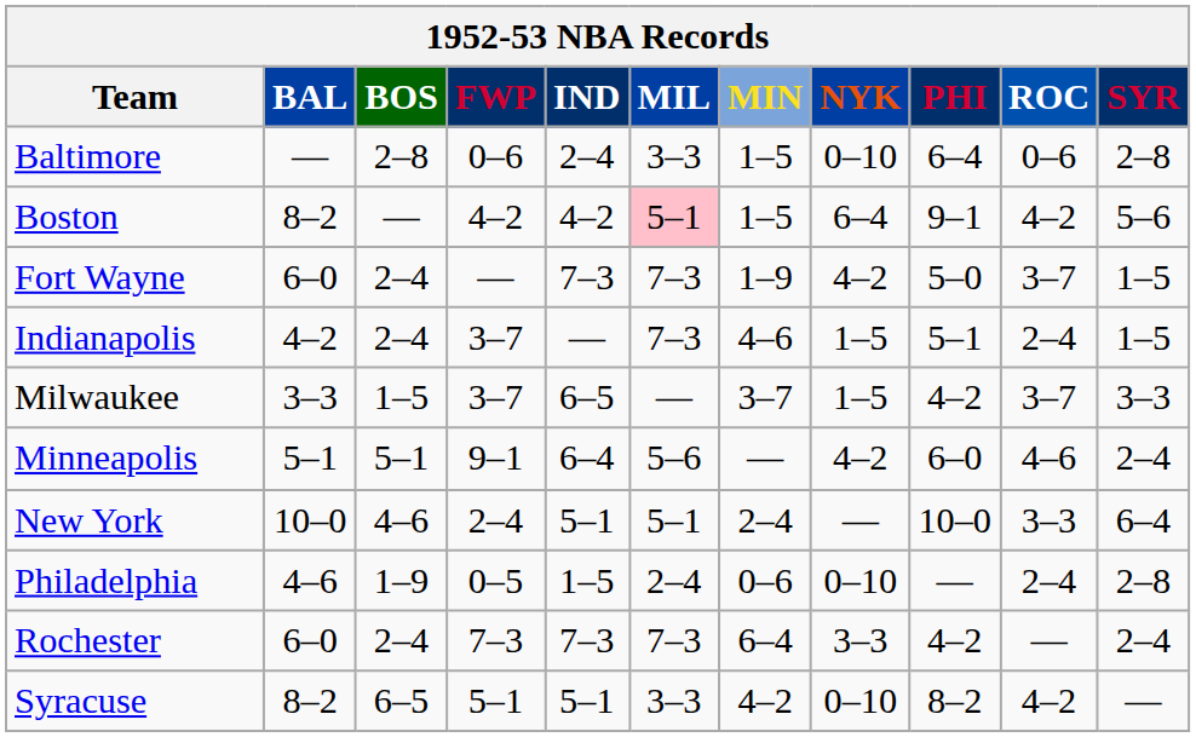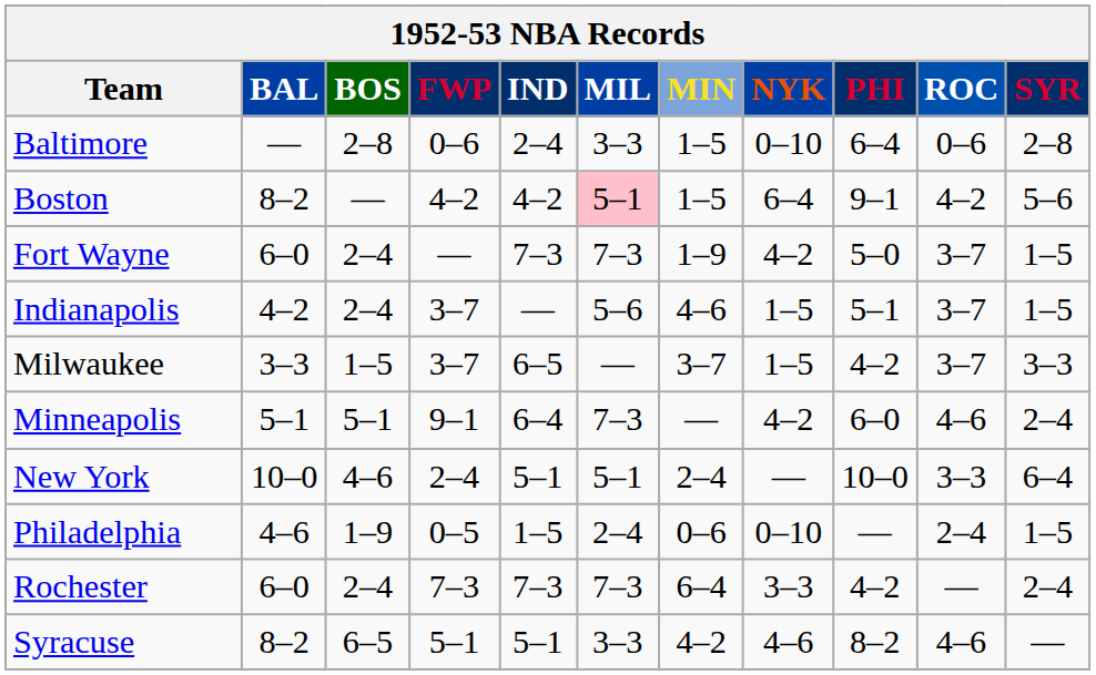Indianapolis | MIL: 7–3 -> 5–6
Indianapolis | ROC: 2–4 -> 3–7
Minneapolis | MIL: 5–6 -> 7–3
Philadelphia | SYR: 2–8 -> 1–5
Syracuse | NYK: 0–10 -> 4–6
Syracuse | ROC: 4–2 -> 4–6
